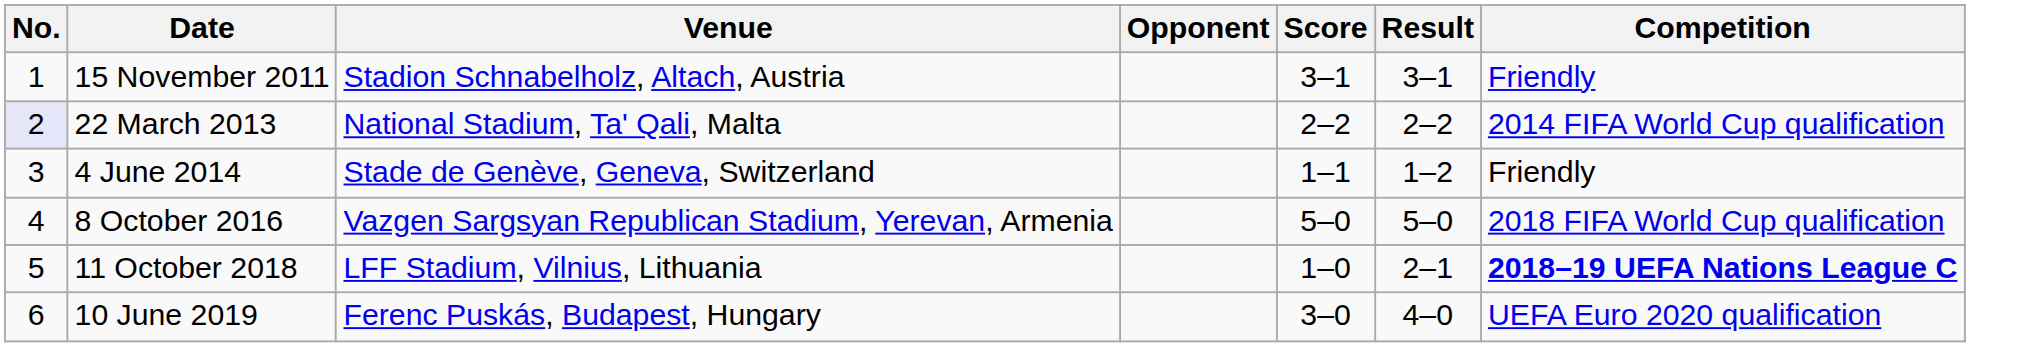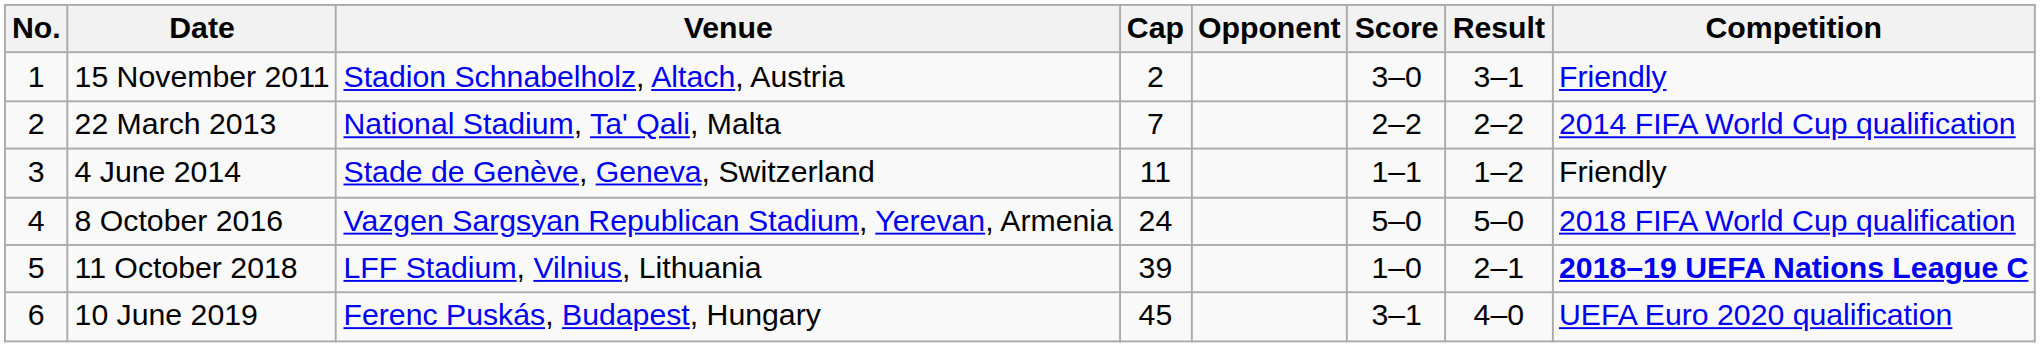+ column: Cap | 2 | 7 | 11 | 24 | 39 | 45
15 November 2011 | Score: 3–1 -> 3–0
22 March 2013 | No.: lavender background -> no background
10 June 2019 | Score: 3–0 -> 3–1
